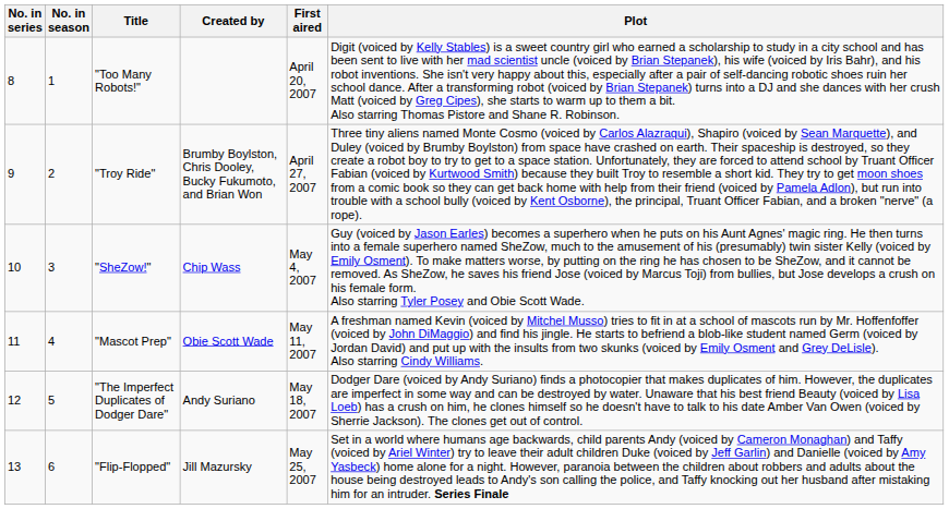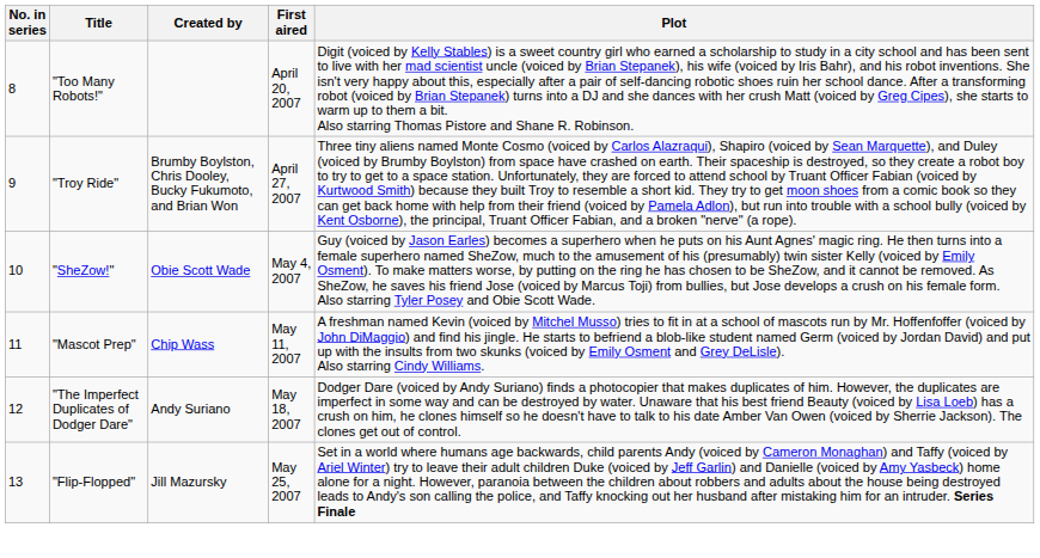- column: No. in season | 1 | 2 | 3 | 4 | 5 | 6
"SheZow!" | Created by: Chip Wass -> Obie Scott Wade
"Mascot Prep" | Created by: Obie Scott Wade -> Chip Wass
